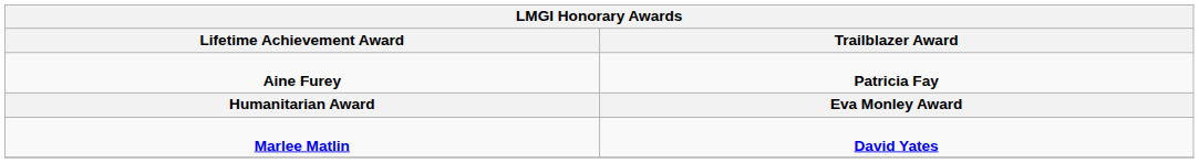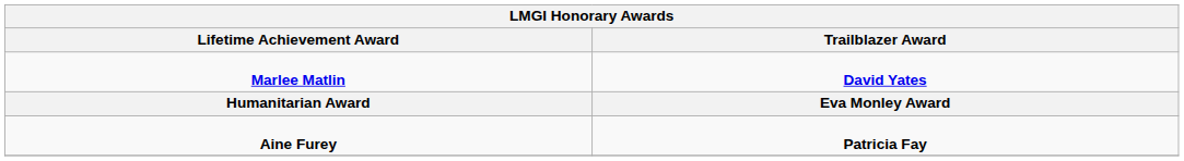rows swapped: Aine Furey <-> Marlee Matlin
